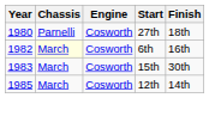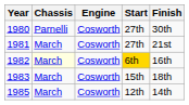1980 | Finish: 18th -> 30th
+ row: 1981 | March | Cosworth | 27th | 21st
1982 | Start: no background -> gold background
1983 | Finish: 30th -> 18th
